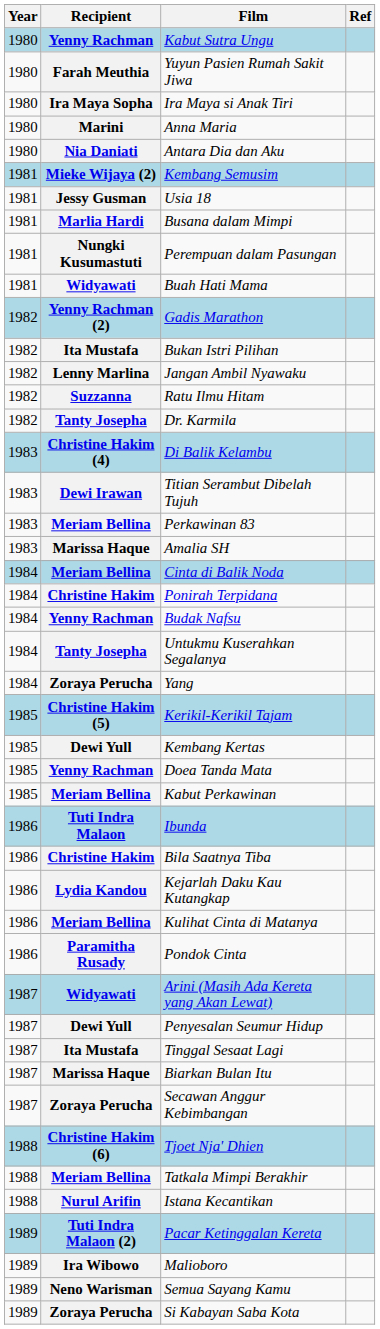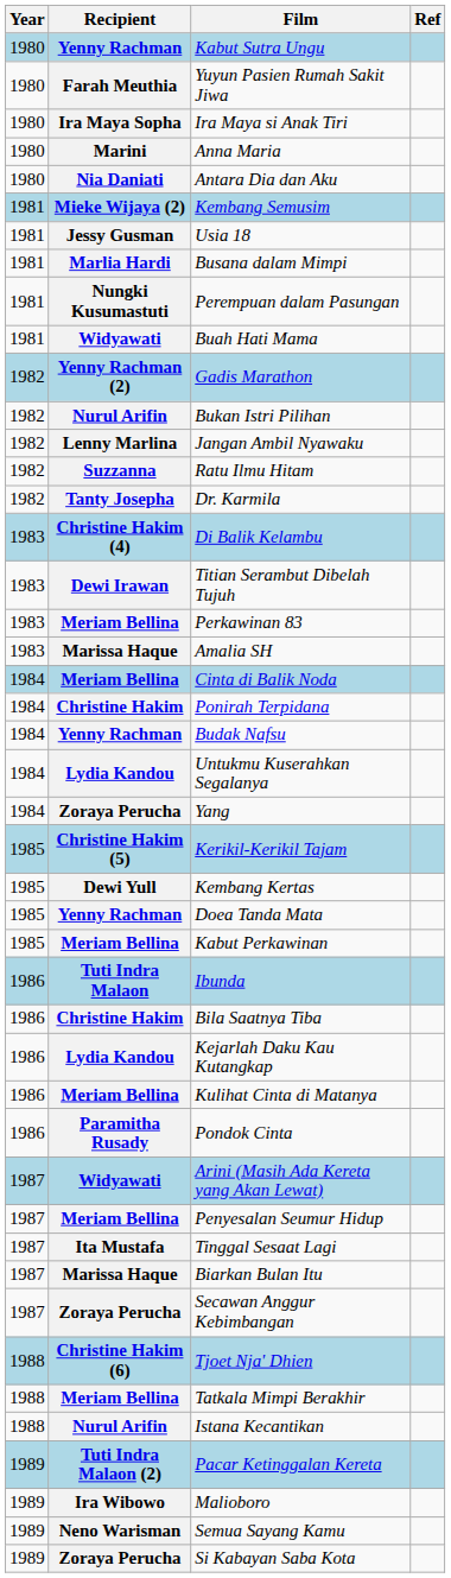Bukan Istri Pilihan | Recipient: Ita Mustafa -> Nurul Arifin
Untukmu Kuserahkan Segalanya | Recipient: Tanty Josepha -> Lydia Kandou
Penyesalan Seumur Hidup | Recipient: Dewi Yull -> Meriam Bellina
